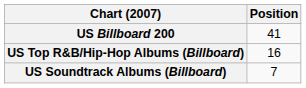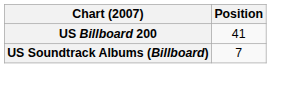- row: US Top R&B/Hip-Hop Albums (Billboard) | 16
